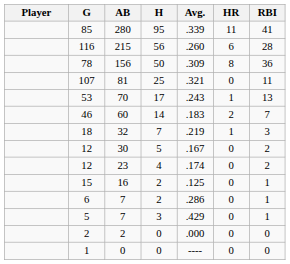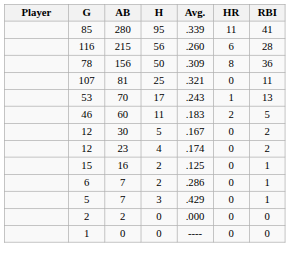46 | H: 14 -> 11
46 | RBI: 7 -> 5
- row: 18 | 32 | 7 | .219 | 1 | 3
